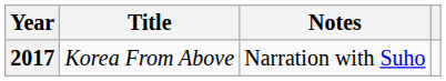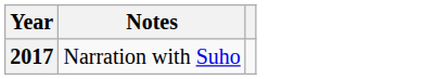- column: Title | Korea From Above
